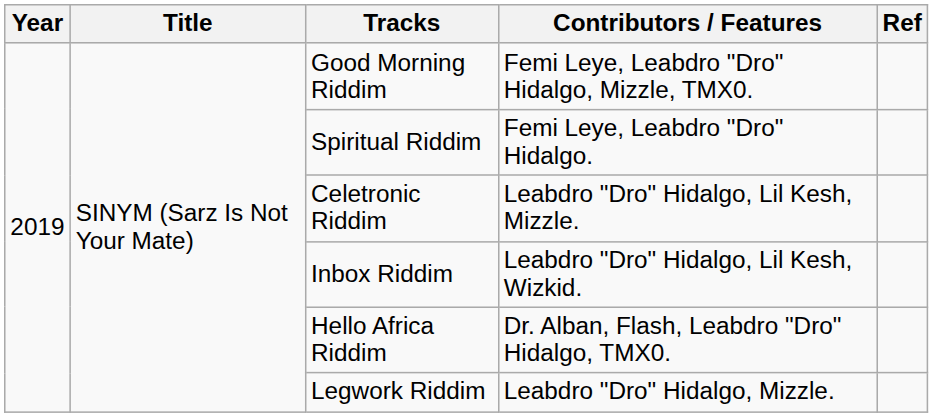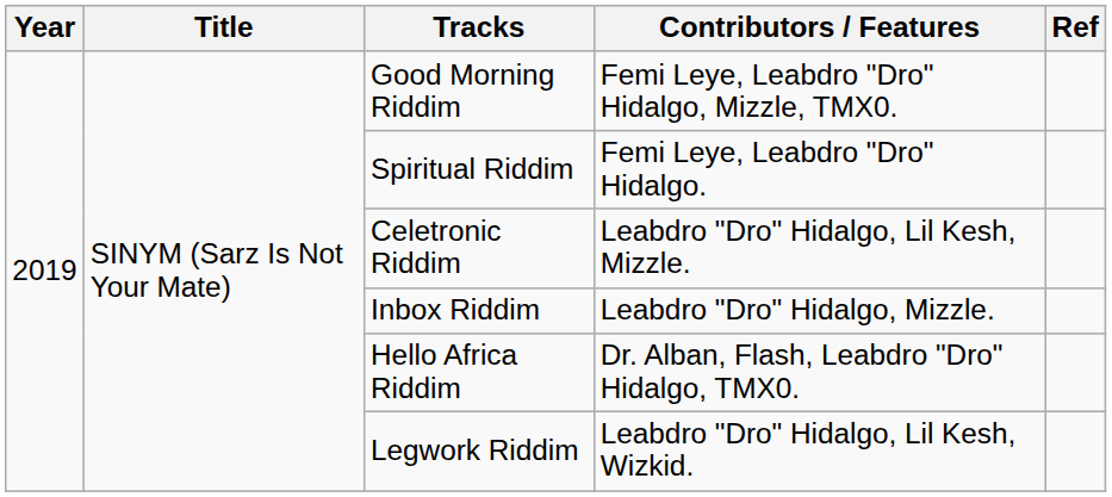Inbox Riddim | Contributors / Features: Leabdro "Dro" Hidalgo, Lil Kesh, Wizkid. -> Leabdro "Dro" Hidalgo, Mizzle.
Legwork Riddim | Contributors / Features: Leabdro "Dro" Hidalgo, Mizzle. -> Leabdro "Dro" Hidalgo, Lil Kesh, Wizkid.
